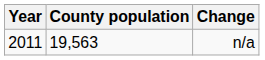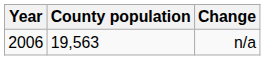n/a | Year: 2011 -> 2006
